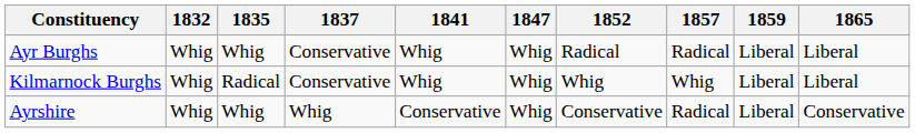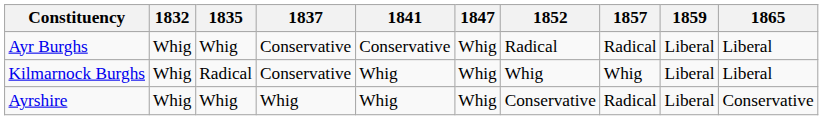Ayr Burghs | 1841: Whig -> Conservative
Ayrshire | 1841: Conservative -> Whig
